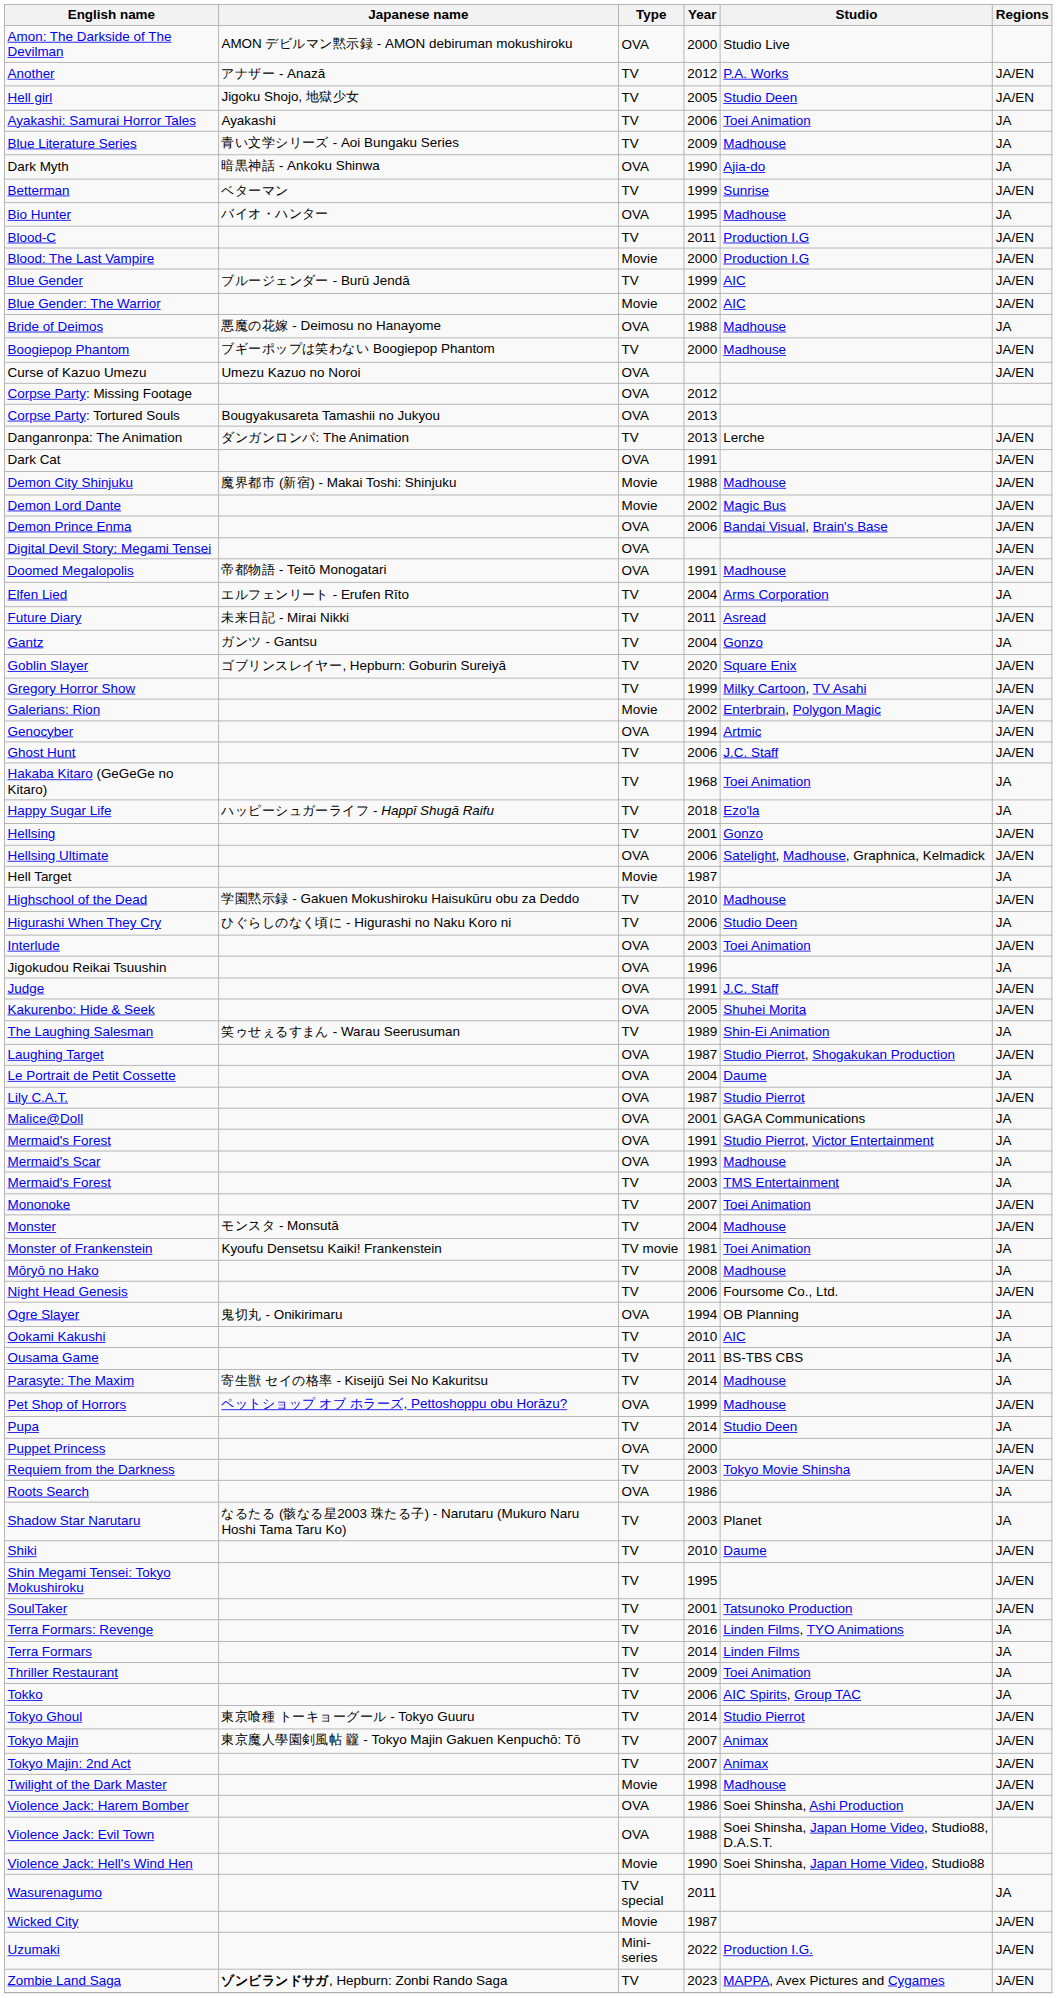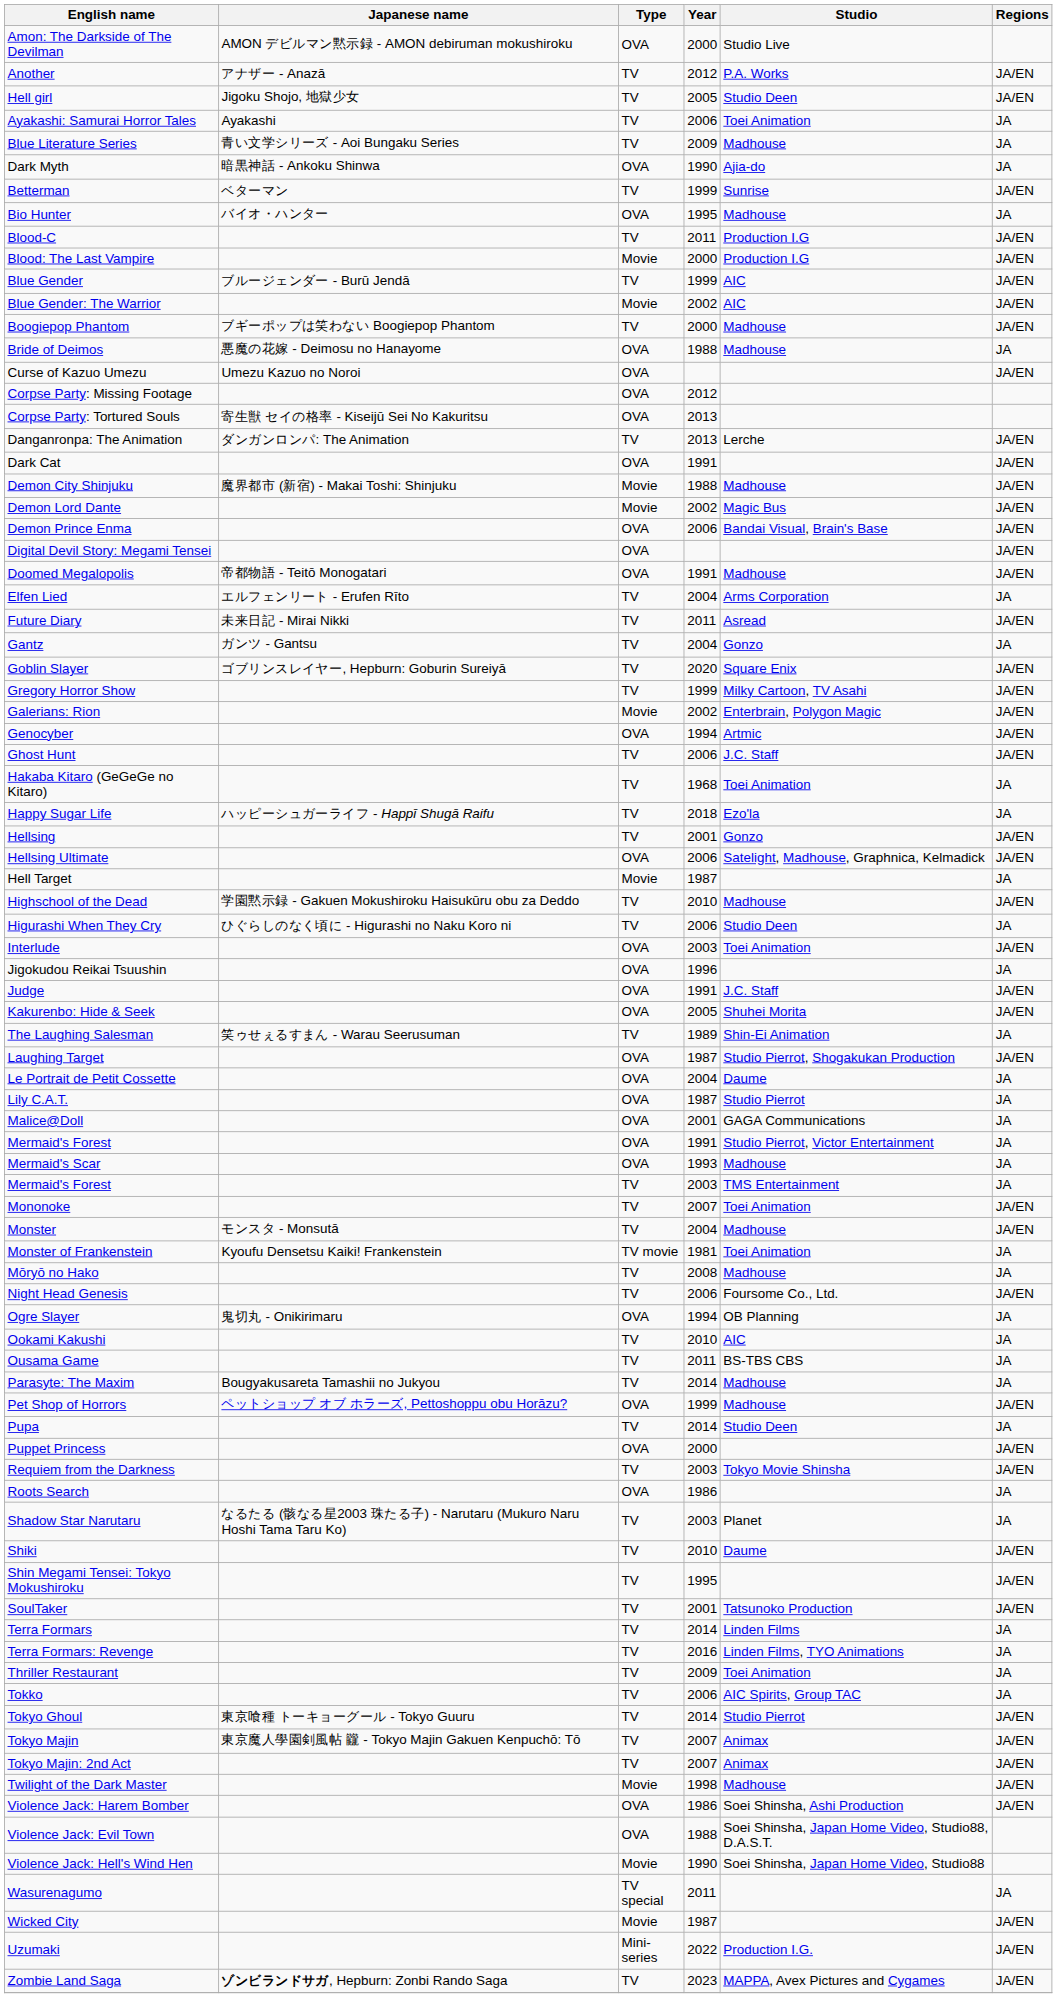rows swapped: Boogiepop Phantom <-> Bride of Deimos
Corpse Party: Tortured Souls | Japanese name: Bougyakusareta Tamashii no Jukyou -> 寄生獣 セイの格率 - Kiseijū Sei No Kakuritsu
Lily C.A.T. | Regions: JA/EN -> JA
Parasyte: The Maxim | Japanese name: 寄生獣 セイの格率 - Kiseijū Sei No Kakuritsu -> Bougyakusareta Tamashii no Jukyou
rows swapped: Terra Formars <-> Terra Formars: Revenge
